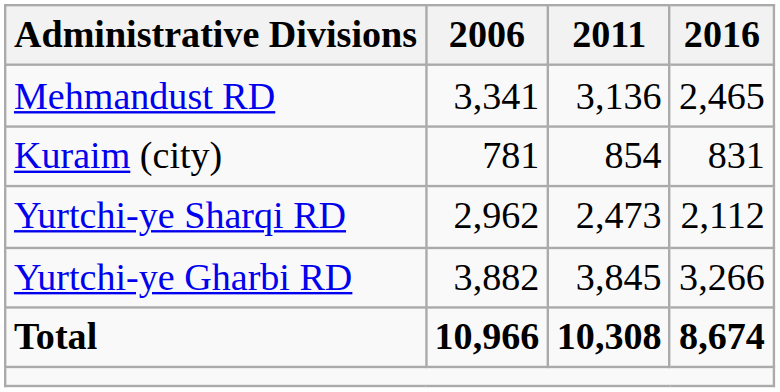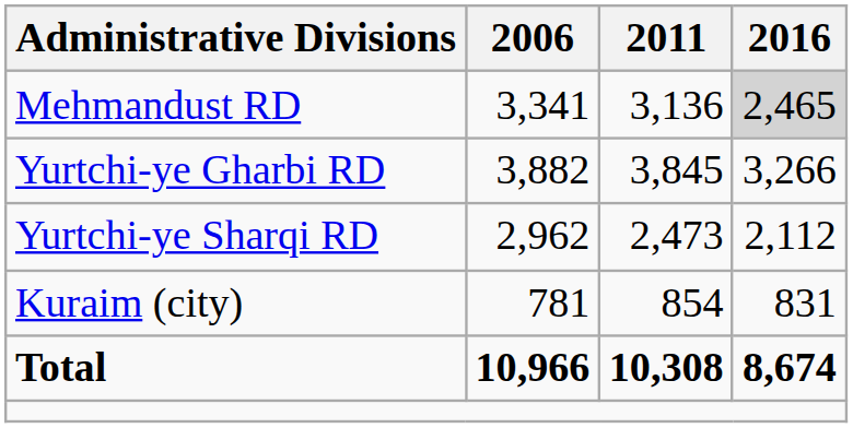Mehmandust RD | 2016: no background -> lightgrey background
rows swapped: Yurtchi-ye Gharbi RD <-> Kuraim (city)
